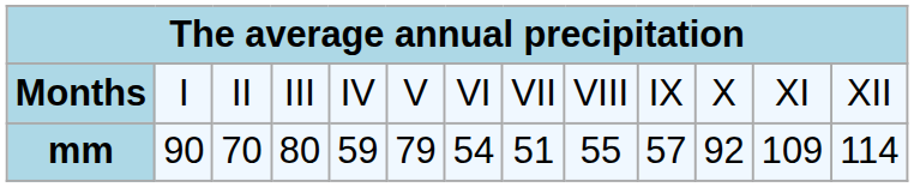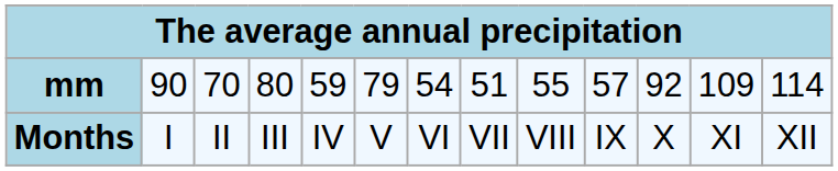rows swapped: Months <-> mm
